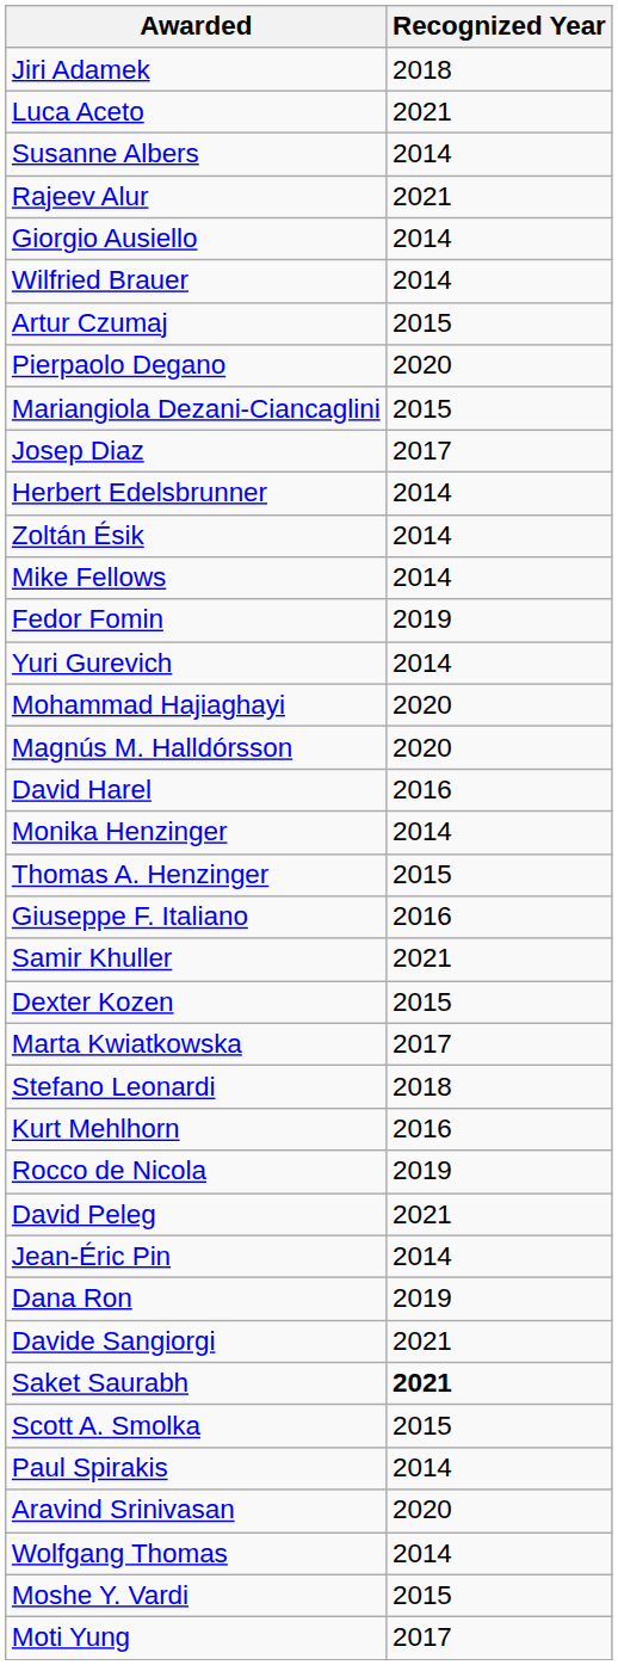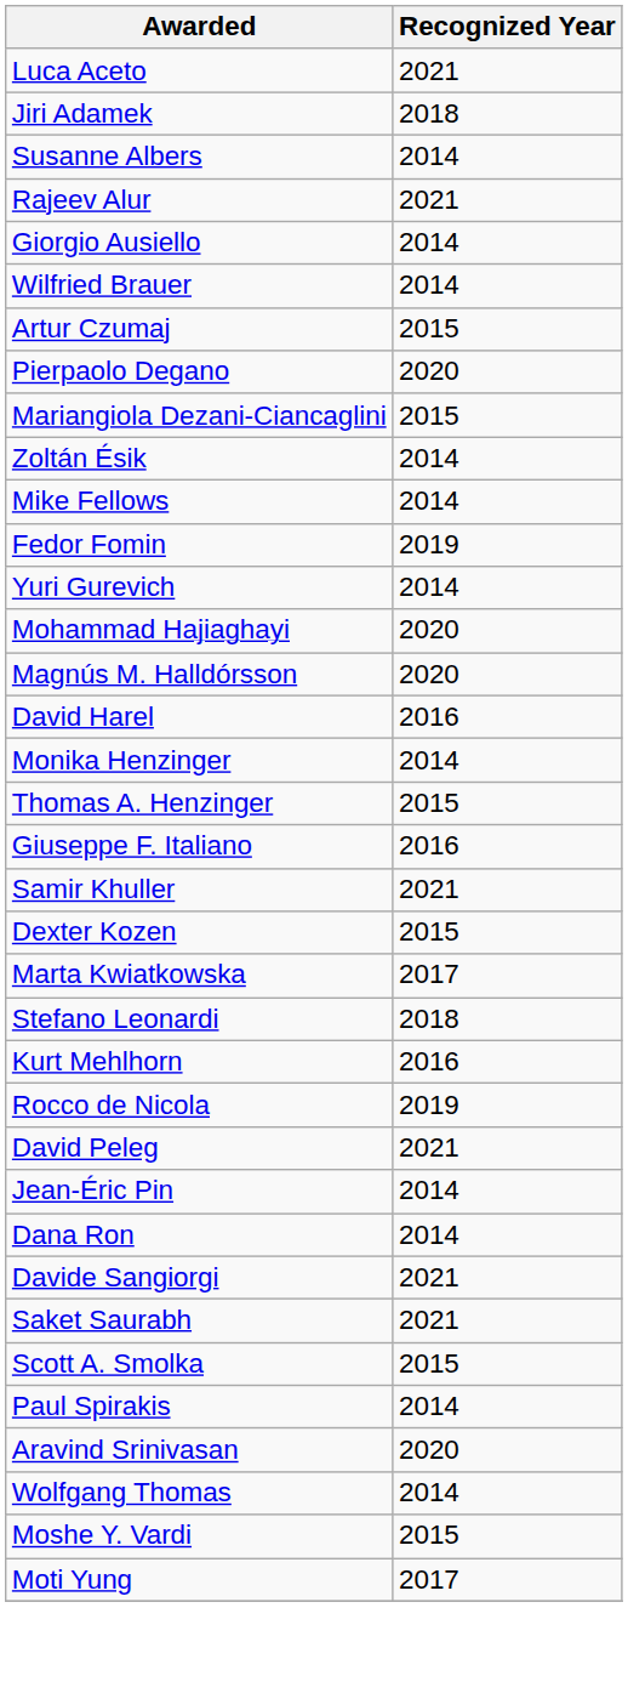rows swapped: Luca Aceto <-> Jiri Adamek
- row: Josep Diaz | 2017
- row: Herbert Edelsbrunner | 2014
Dana Ron | Recognized Year: 2019 -> 2014
Saket Saurabh | Recognized Year: bold -> normal
